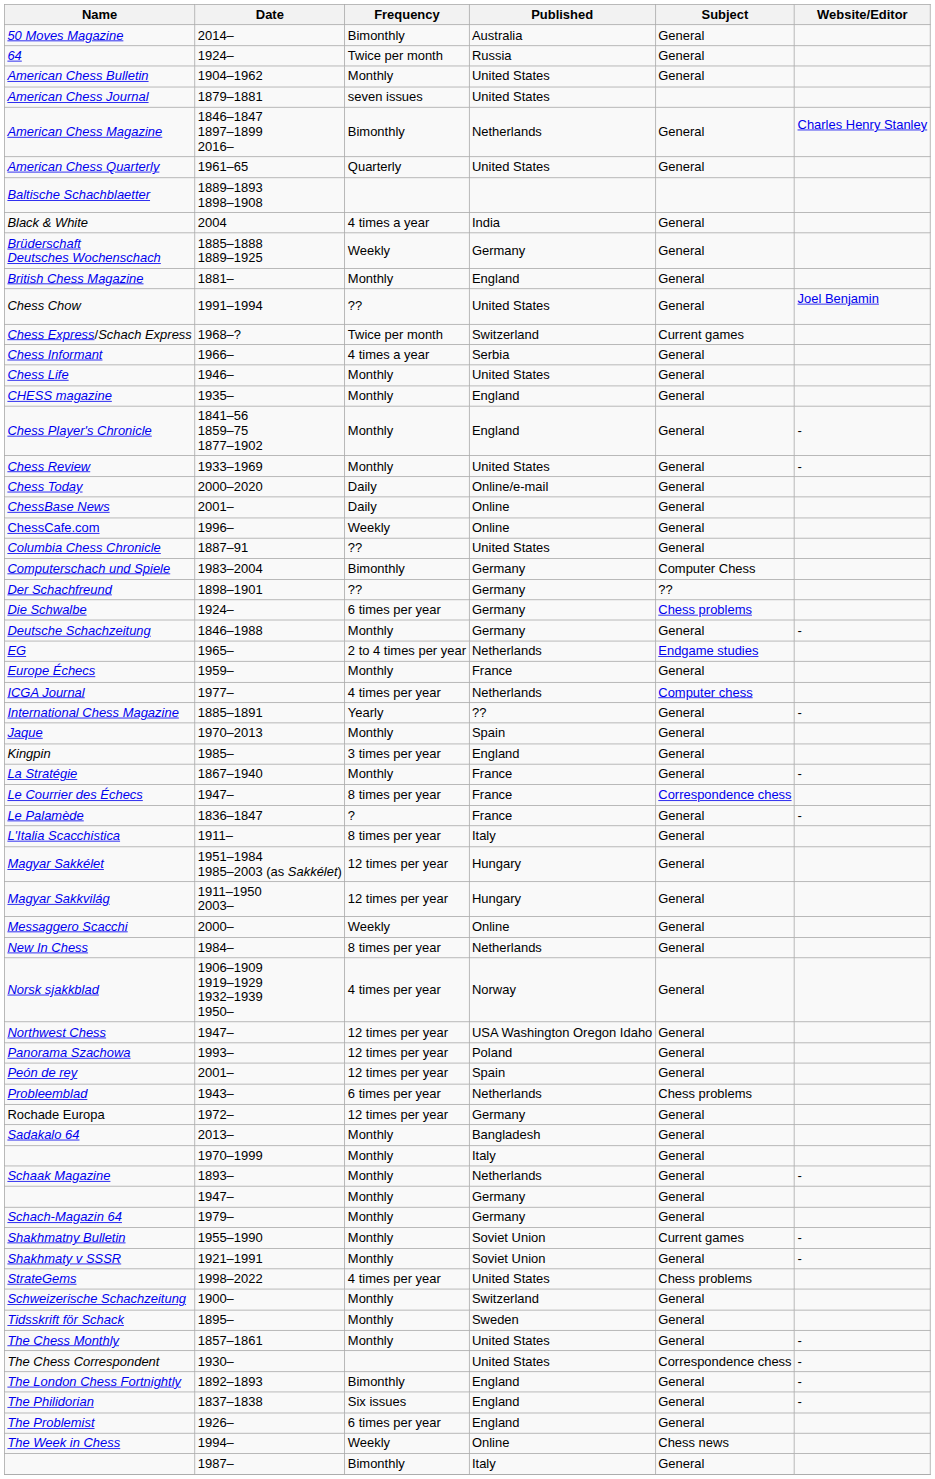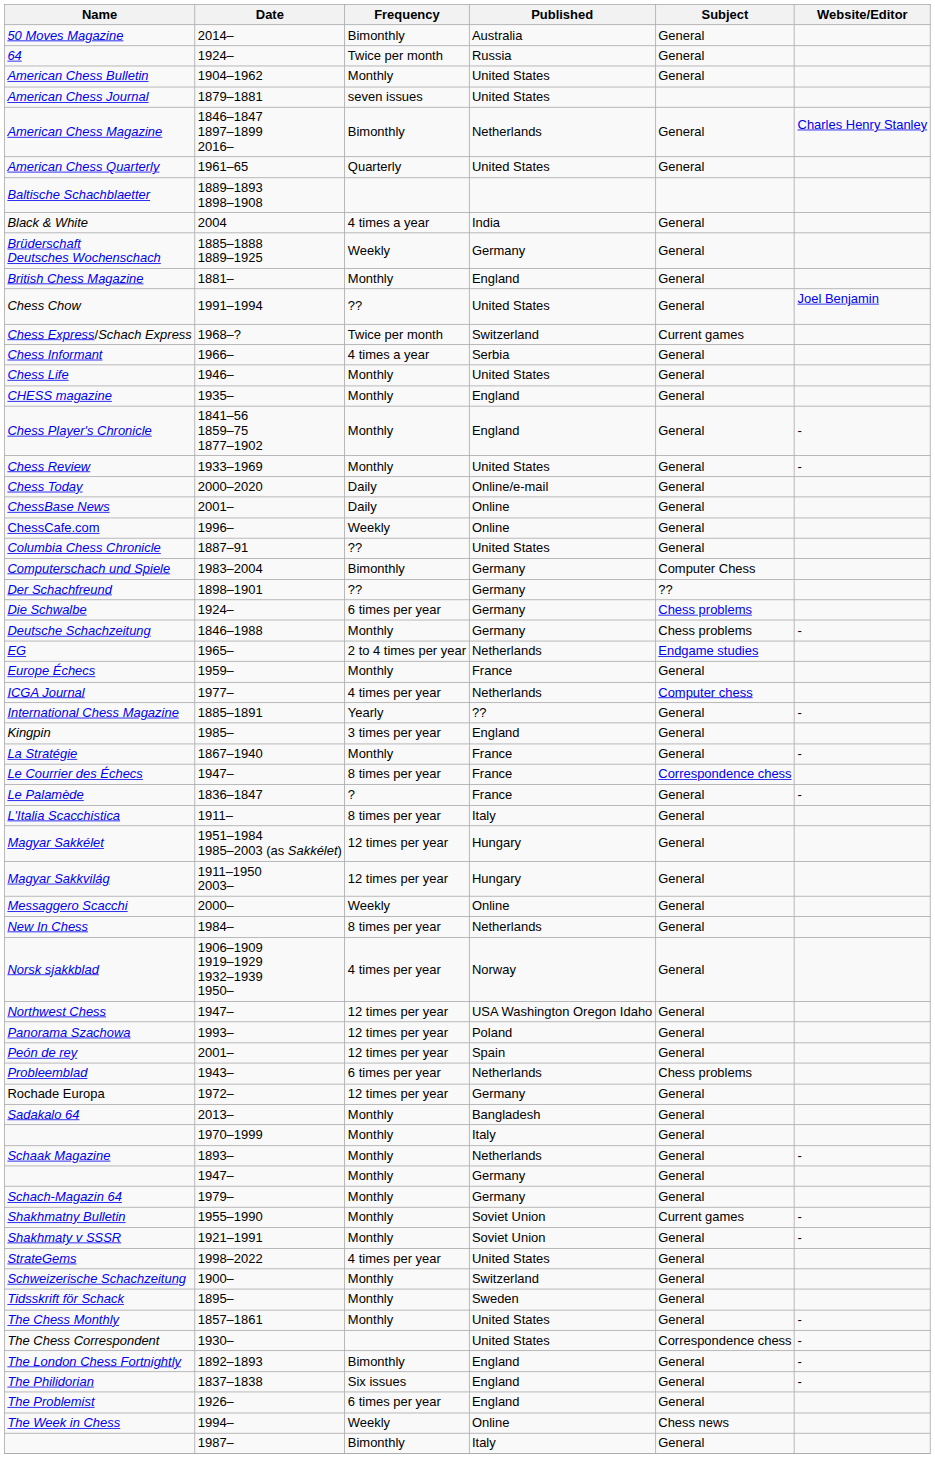Deutsche Schachzeitung | Subject: General -> Chess problems
- row: Jaque | 1970–2013 | Monthly | Spain | General
StrateGems | Subject: Chess problems -> General
